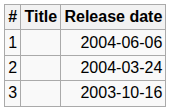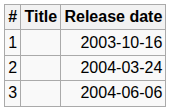1 | Release date: 2004-06-06 -> 2003-10-16
3 | Release date: 2003-10-16 -> 2004-06-06
